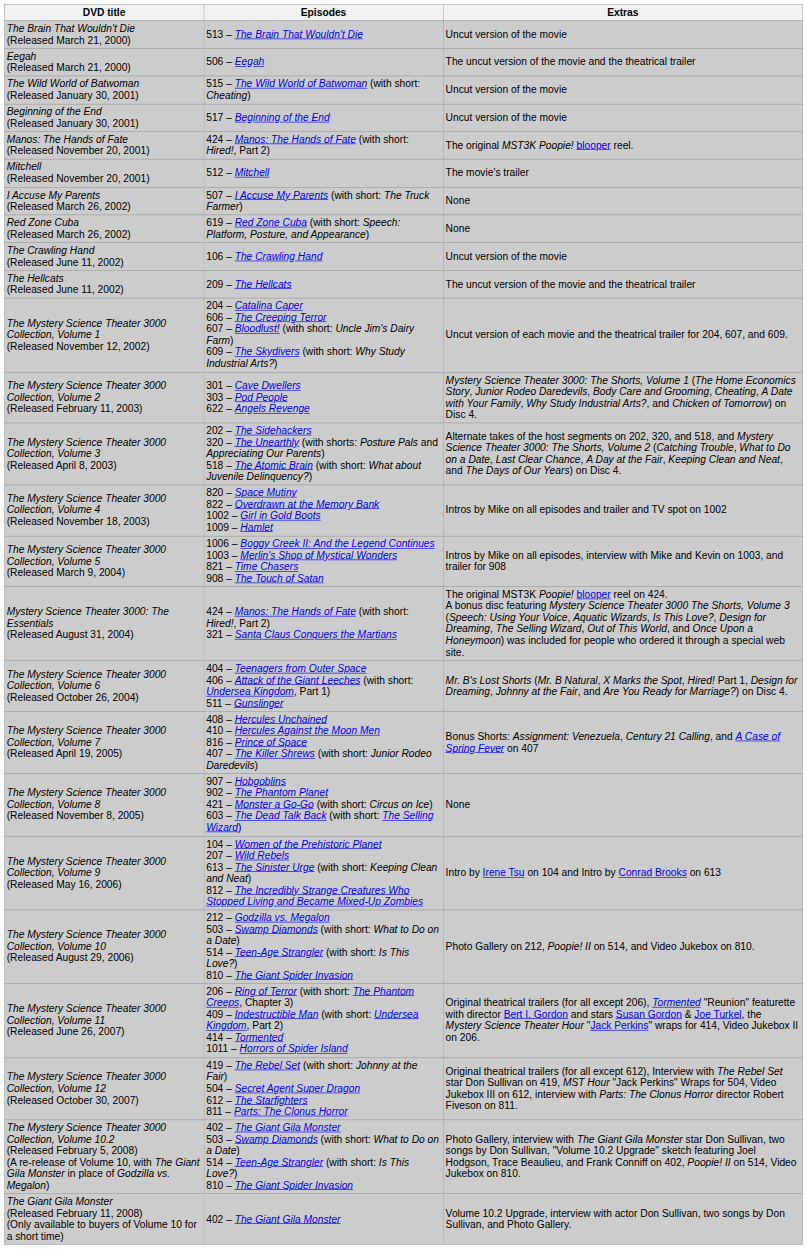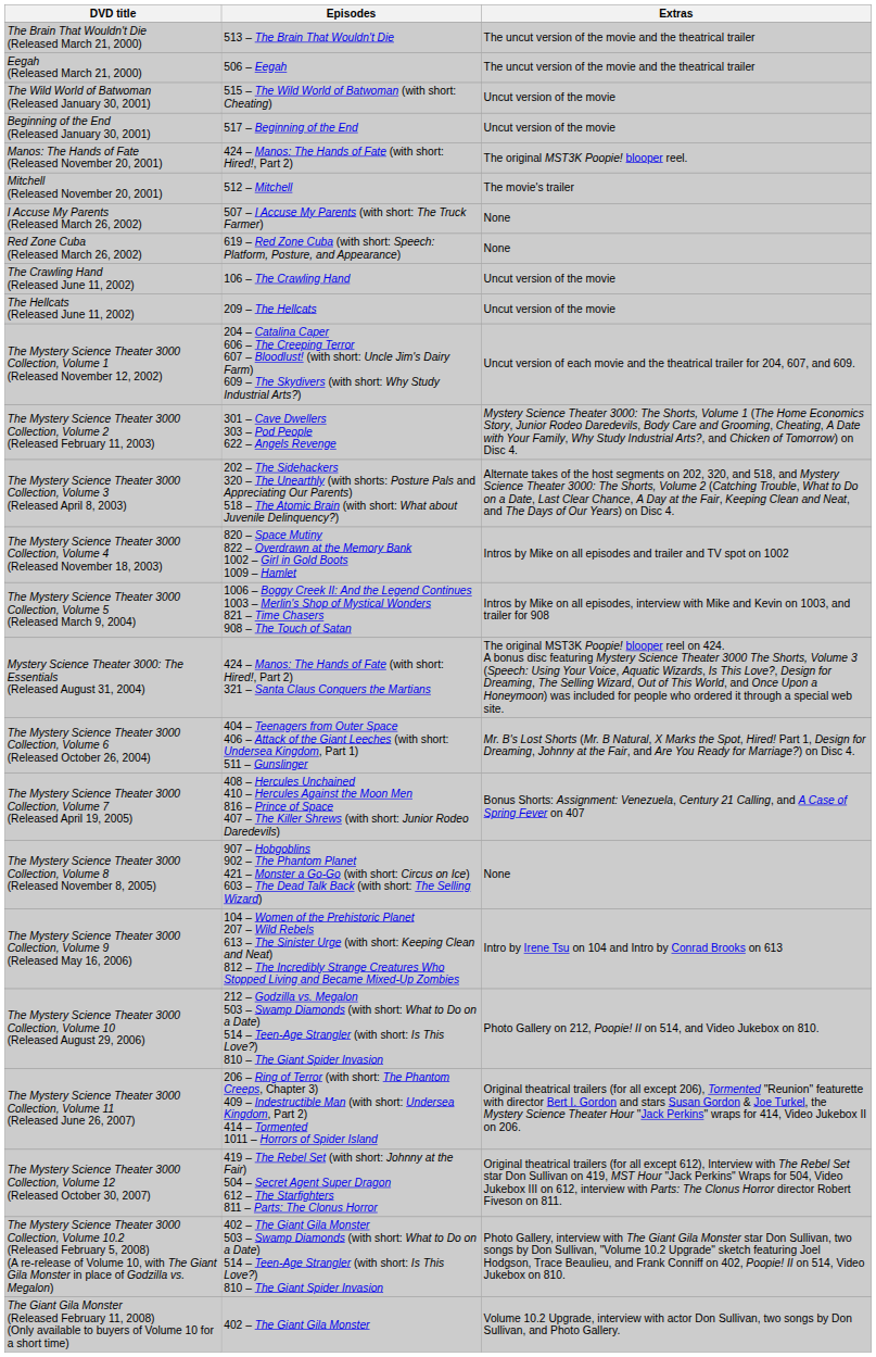The Brain That Wouldn't Die (Released March 21, 2000) | Extras: Uncut version of the movie -> The uncut version of the movie and the theatrical trailer
The Hellcats (Released June 11, 2002) | Extras: The uncut version of the movie and the theatrical trailer -> Uncut version of the movie
